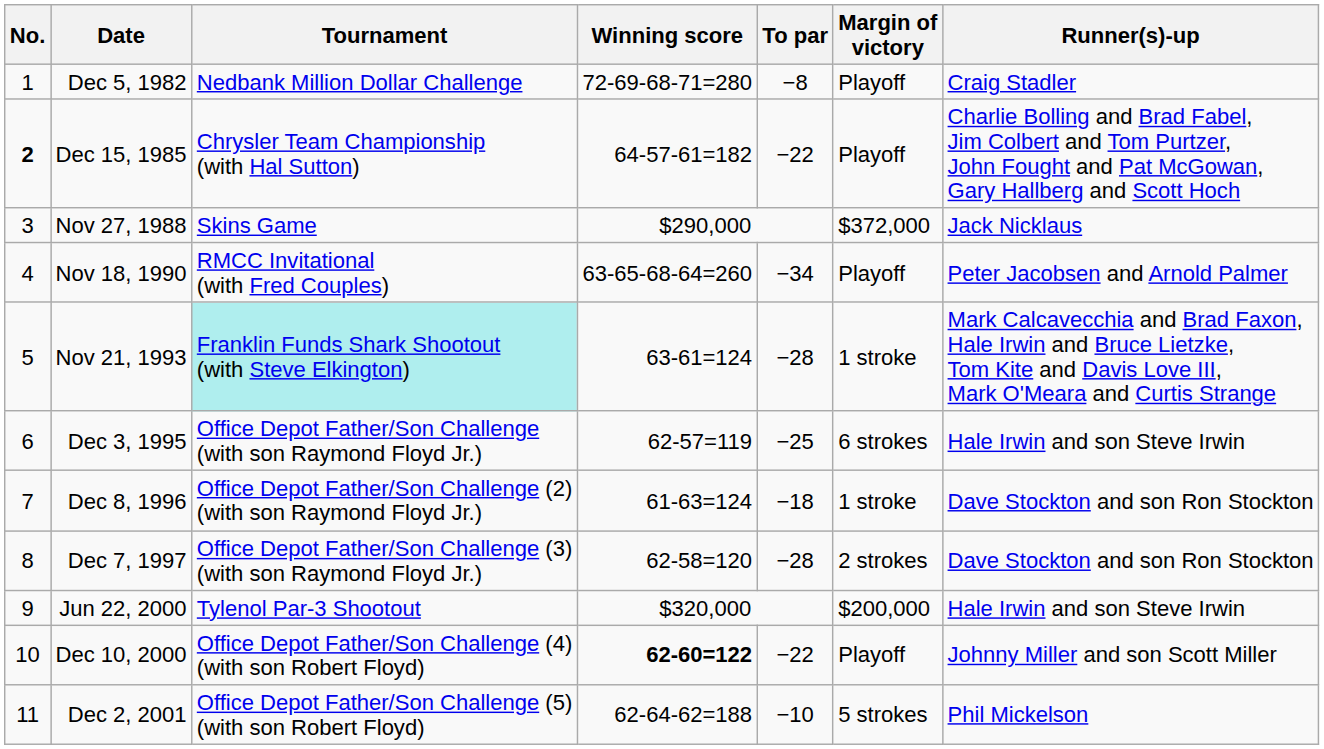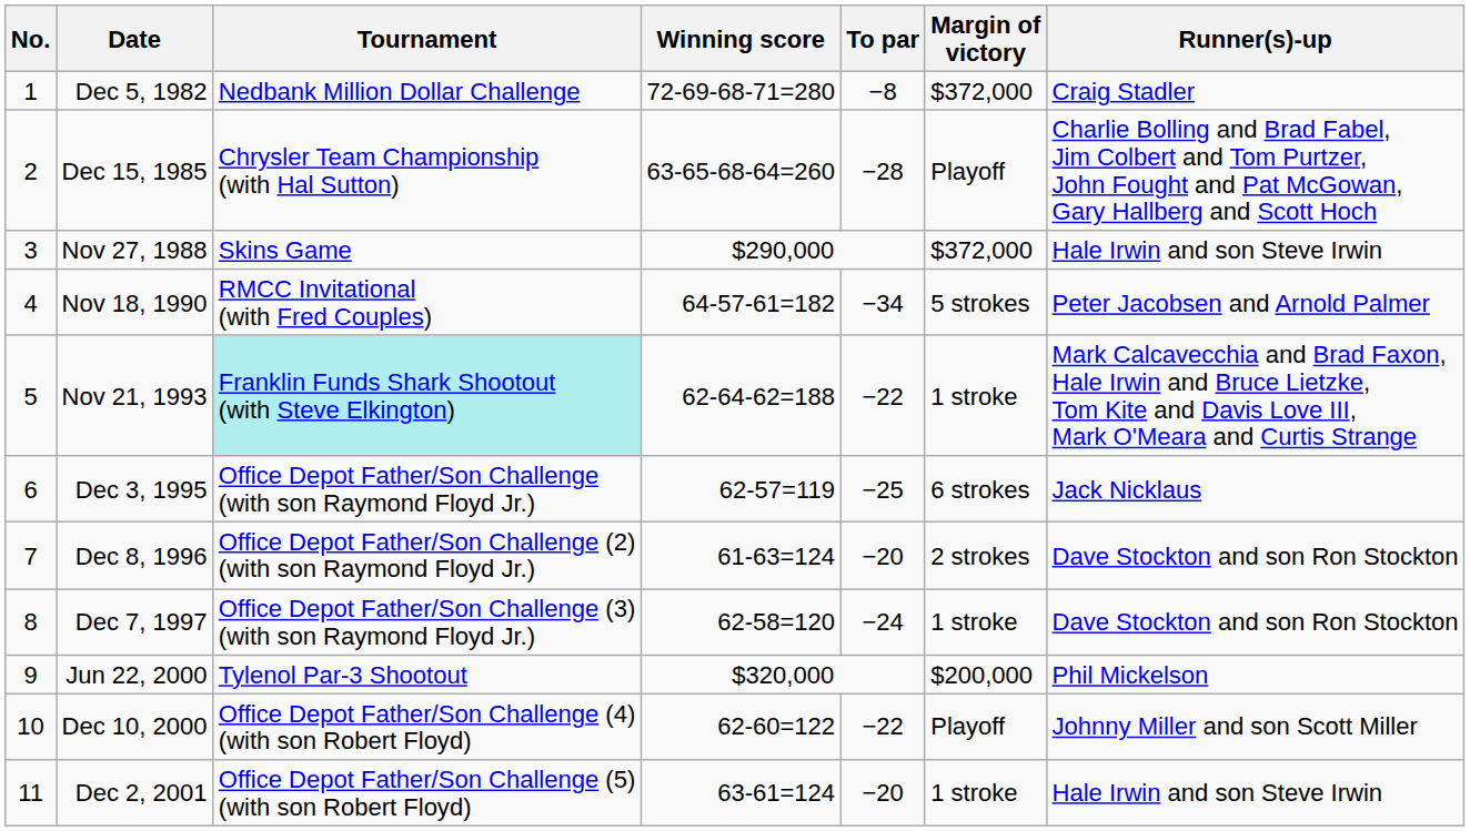Dec 5, 1982 | Margin of victory: Playoff -> $372,000
Dec 15, 1985 | No.: bold -> normal
Dec 15, 1985 | Winning score: 64-57-61=182 -> 63-65-68-64=260
Dec 15, 1985 | To par: −22 -> −28
Nov 27, 1988 | Runner(s)-up: Jack Nicklaus -> Hale Irwin and son Steve Irwin
Nov 18, 1990 | Winning score: 63-65-68-64=260 -> 64-57-61=182
Nov 18, 1990 | Margin of victory: Playoff -> 5 strokes
Nov 21, 1993 | Winning score: 63-61=124 -> 62-64-62=188
Nov 21, 1993 | To par: −28 -> −22
Dec 3, 1995 | Runner(s)-up: Hale Irwin and son Steve Irwin -> Jack Nicklaus
Dec 8, 1996 | To par: −18 -> −20
Dec 8, 1996 | Margin of victory: 1 stroke -> 2 strokes
Dec 7, 1997 | To par: −28 -> −24
Dec 7, 1997 | Margin of victory: 2 strokes -> 1 stroke
Jun 22, 2000 | Runner(s)-up: Hale Irwin and son Steve Irwin -> Phil Mickelson
Dec 10, 2000 | Winning score: bold -> normal
Dec 2, 2001 | Winning score: 62-64-62=188 -> 63-61=124
Dec 2, 2001 | To par: −10 -> −20
Dec 2, 2001 | Margin of victory: 5 strokes -> 1 stroke
Dec 2, 2001 | Runner(s)-up: Phil Mickelson -> Hale Irwin and son Steve Irwin
